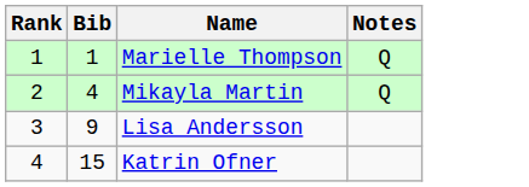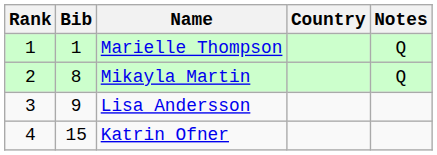+ column: Country
Mikayla Martin | Bib: 4 -> 8
